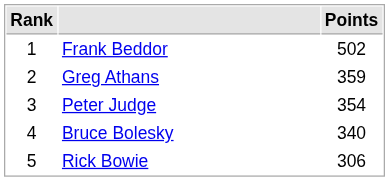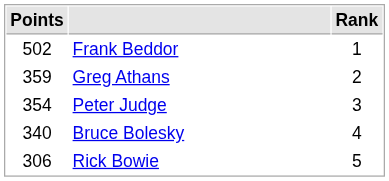columns swapped: Rank <-> Points
